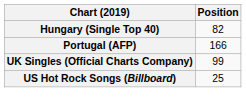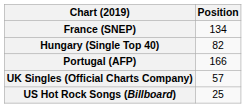+ row: France (SNEP) | 134
UK Singles (Official Charts Company) | Position: 99 -> 57
